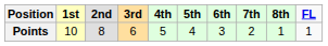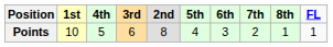columns swapped: 2nd <-> 4th
